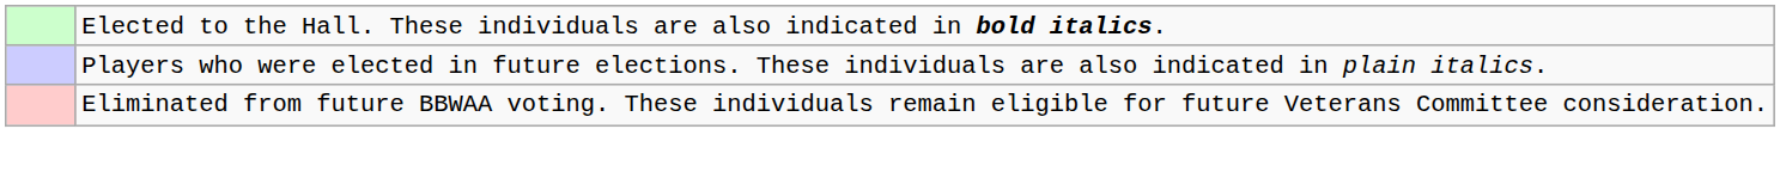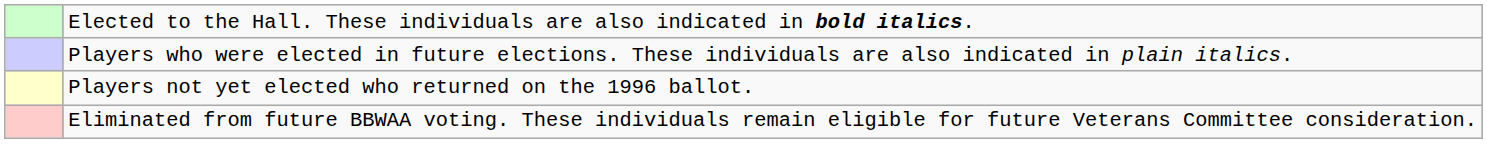+ row: Players not yet elected who returned on the 1996 ballot.
